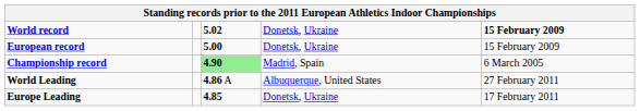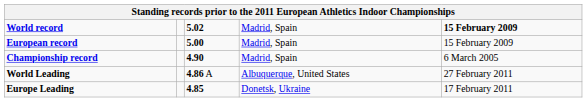World record | column 4: Donetsk, Ukraine -> Madrid, Spain
European record | column 4: Donetsk, Ukraine -> Madrid, Spain
Championship record | column 3: lightgreen background -> no background
